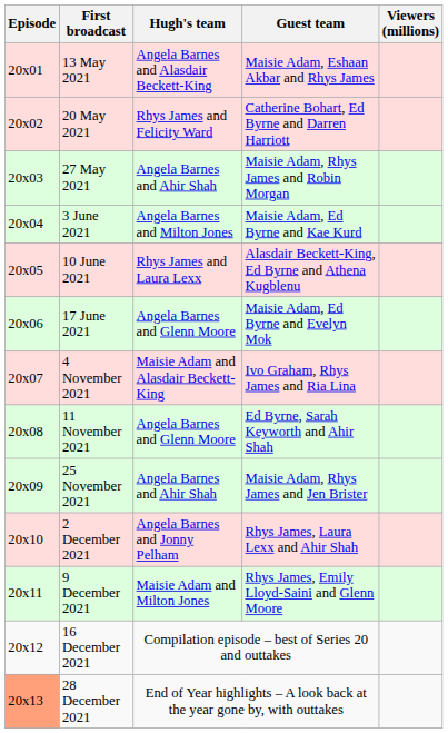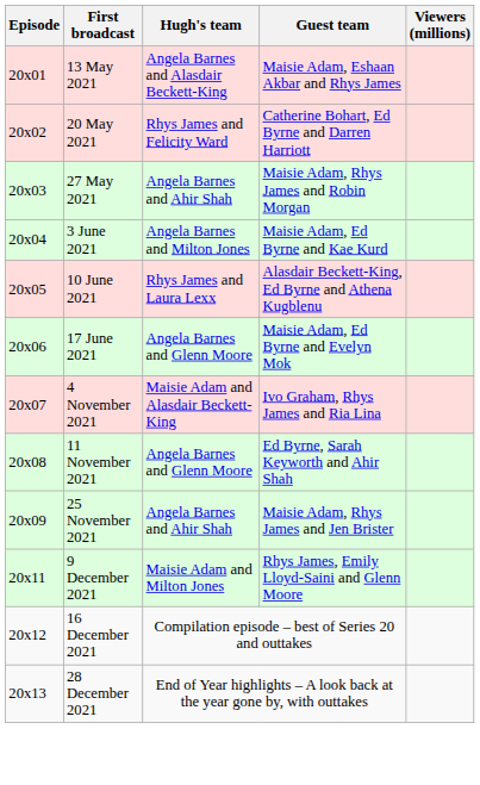- row: 20x10 | 2 December 2021 | Angela Barnes and Jonny Pelham | Rhys James, Laura Lexx and Ahir Shah
28 December 2021 | Episode: lightsalmon background -> no background
